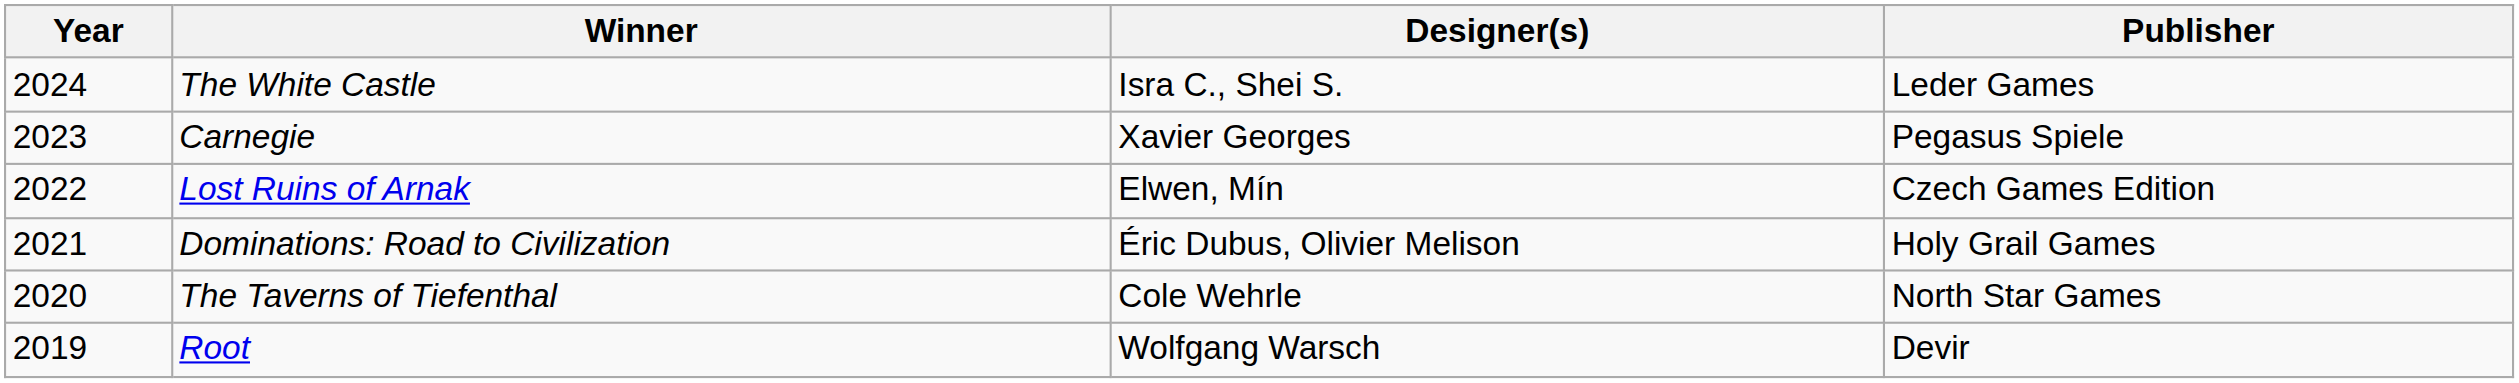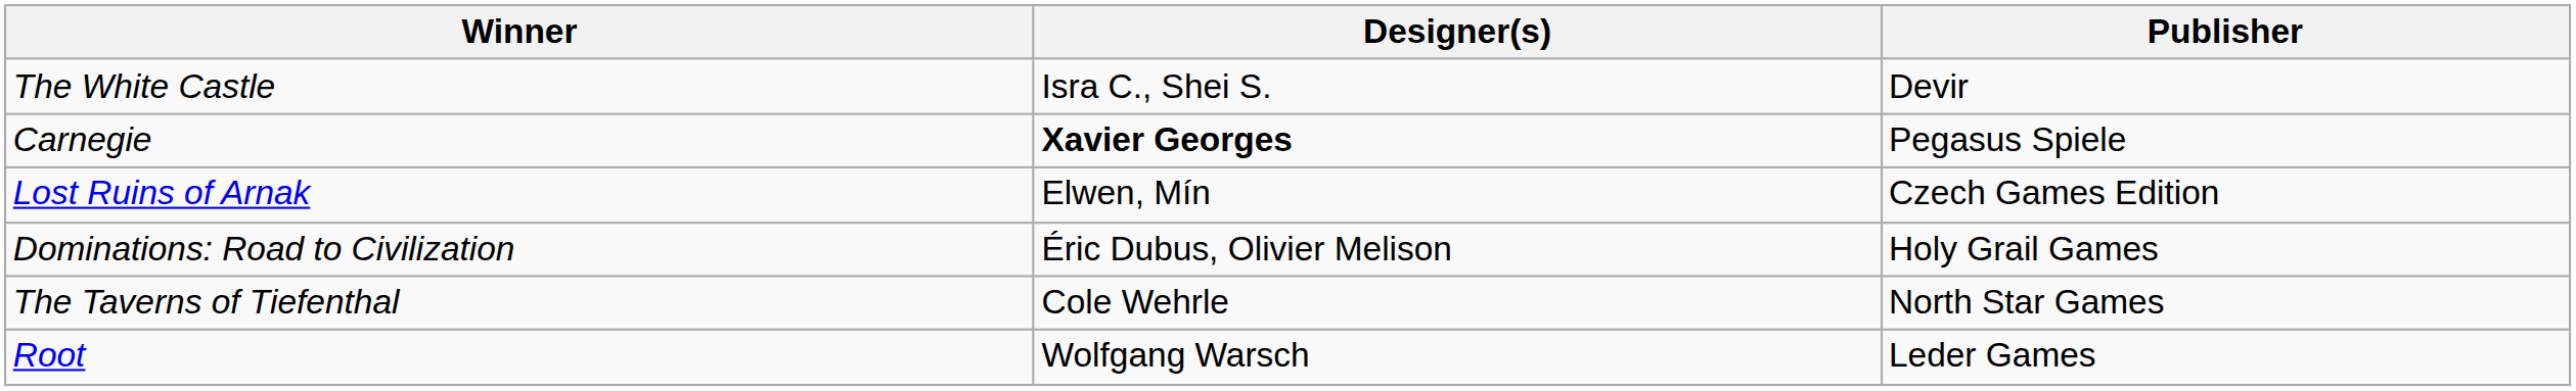- column: Year | 2024 | 2023 | 2022 | 2021 | 2020 | 2019
The White Castle | Publisher: Leder Games -> Devir
Carnegie | Designer(s): normal -> bold
Root | Publisher: Devir -> Leder Games
